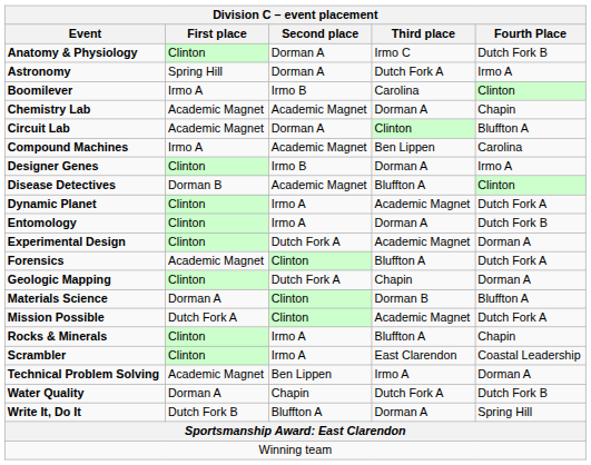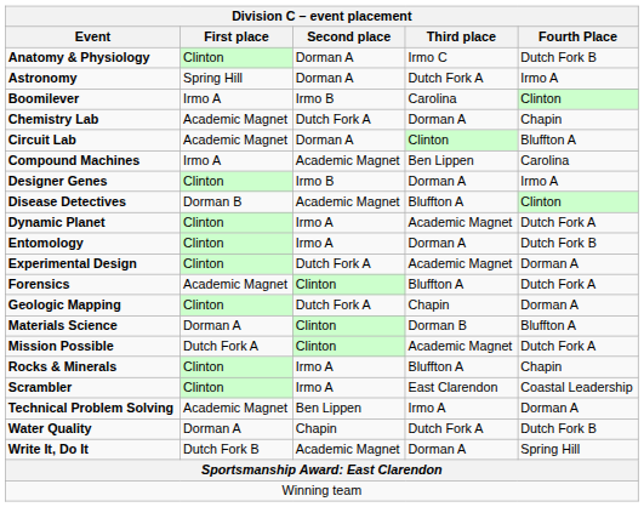Chemistry Lab | Second place: Academic Magnet -> Dutch Fork A
Write It, Do It | Second place: Bluffton A -> Academic Magnet
